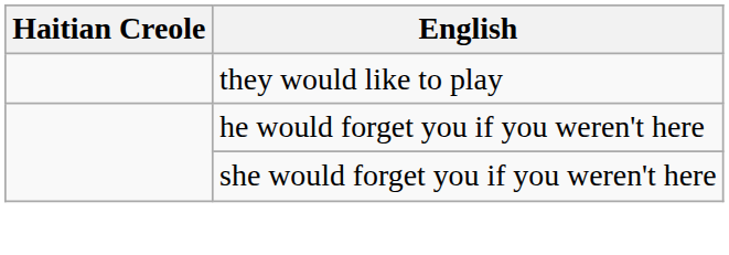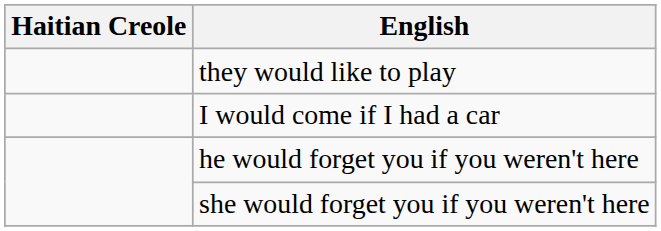+ row: I would come if I had a car
